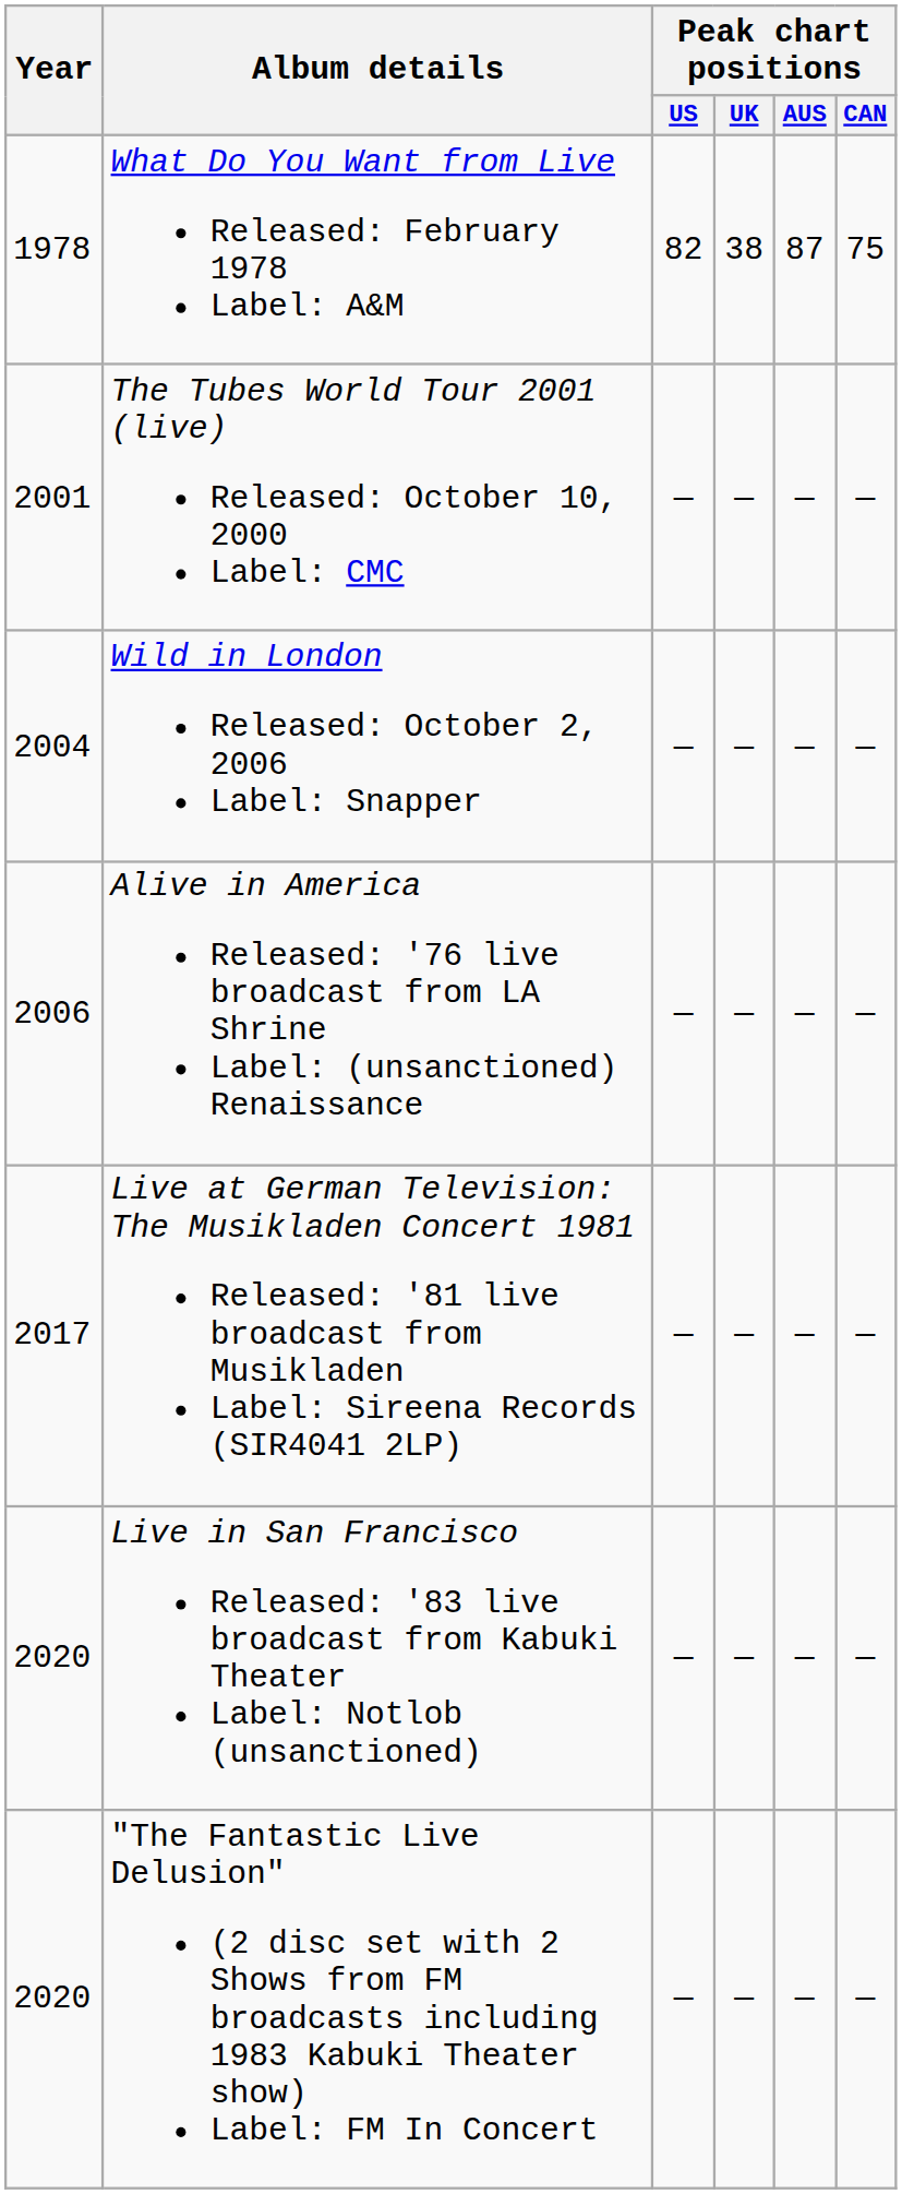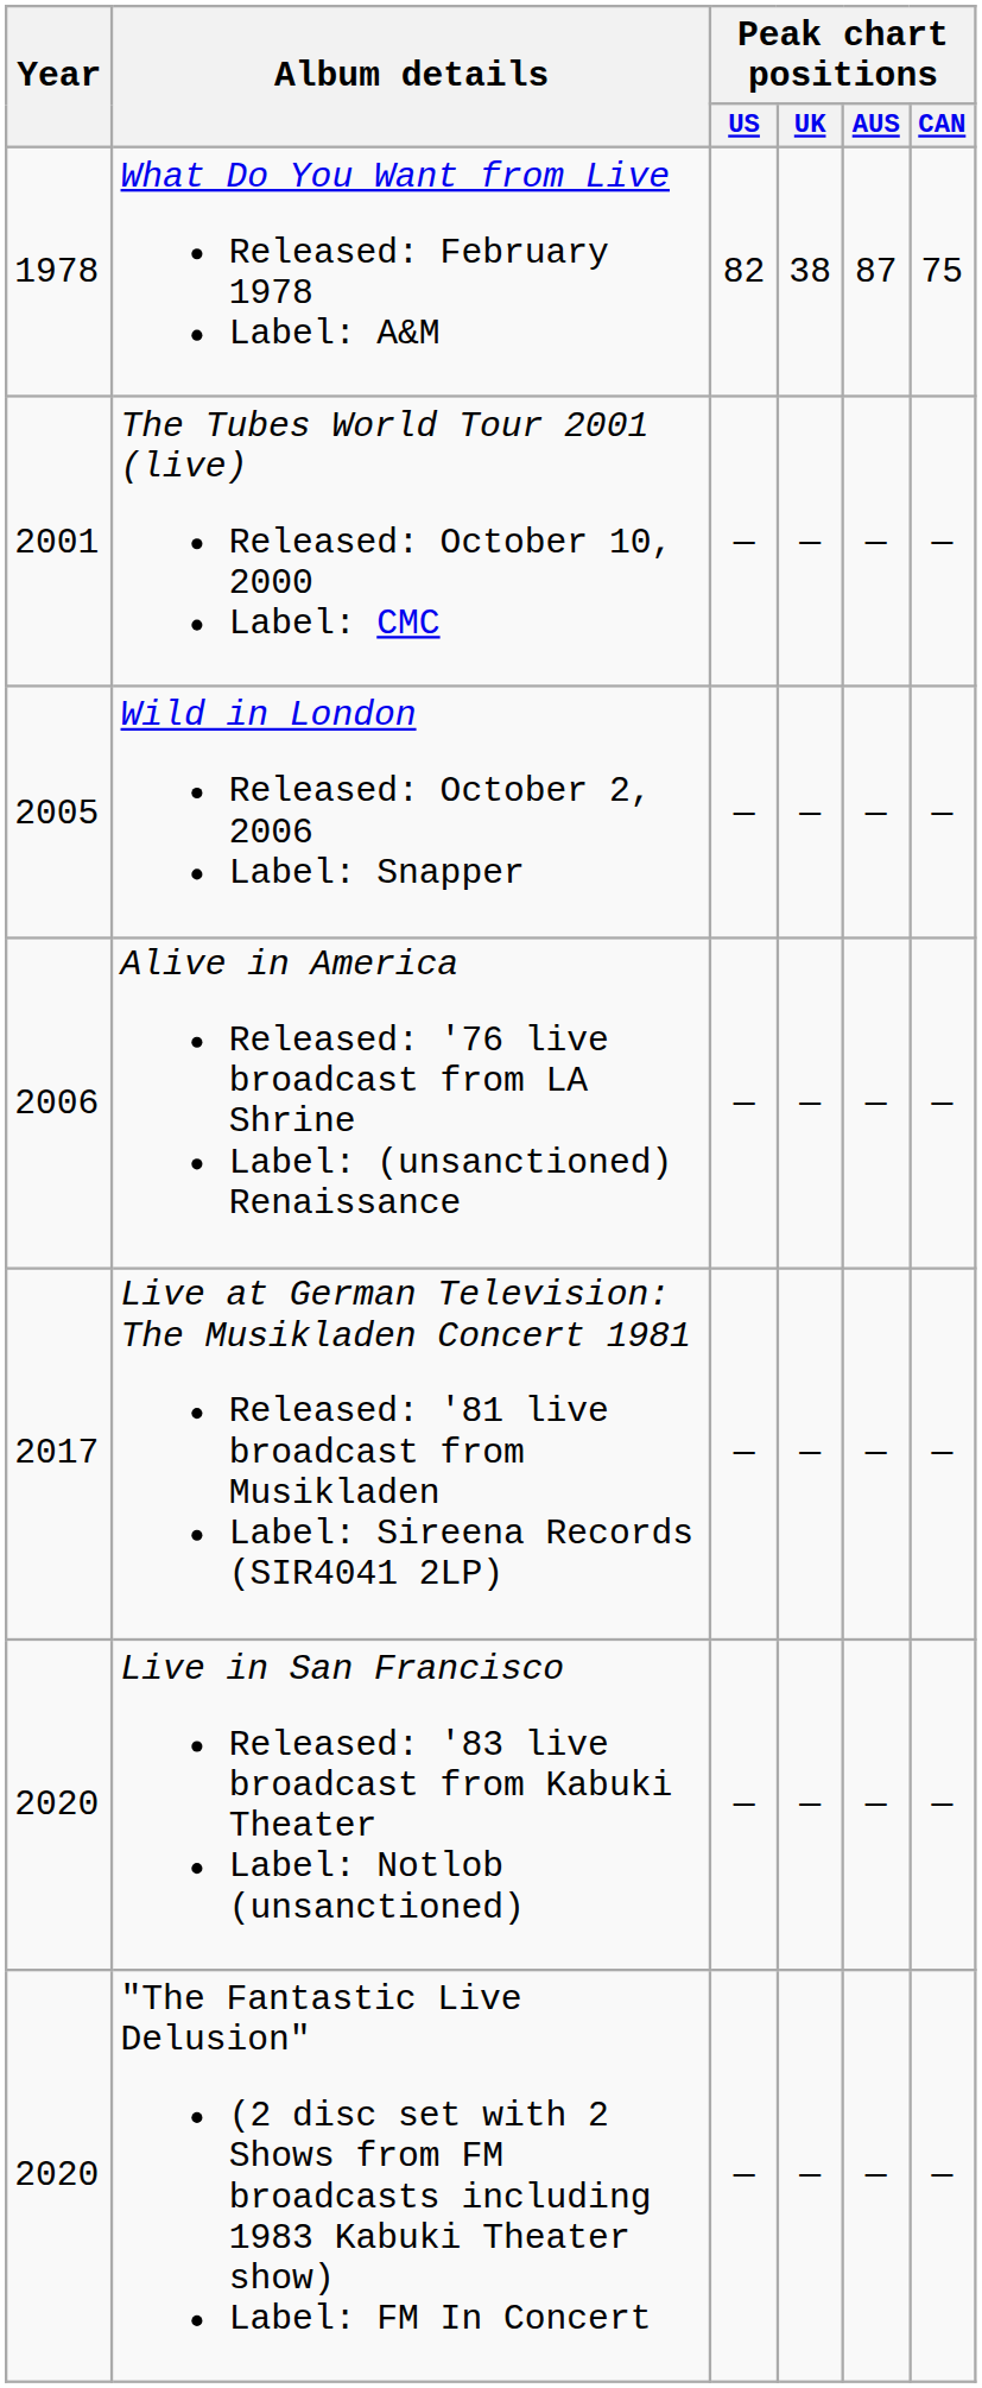Wild in London Released: October 2, 2006 Label: Snapper | Year: 2004 -> 2005
